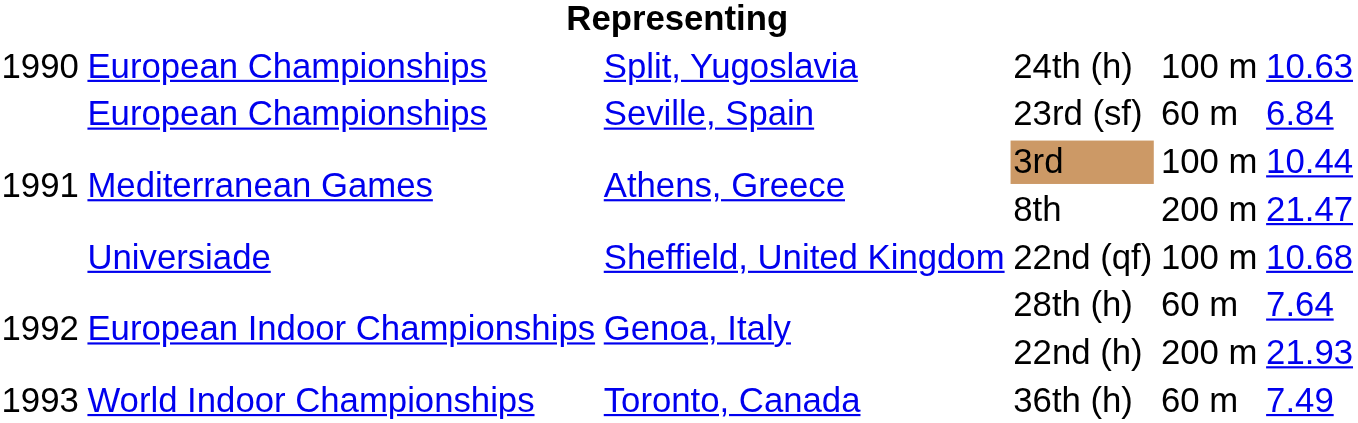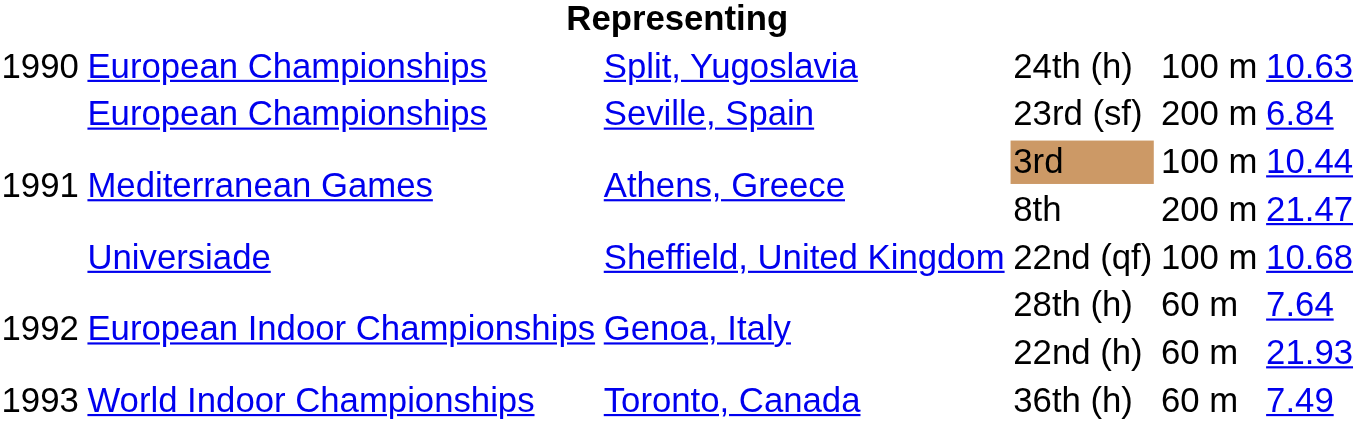23rd (sf) | column 5: 60 m -> 200 m
22nd (h) | column 5: 200 m -> 60 m
